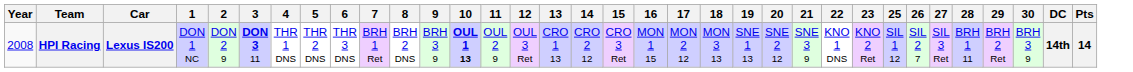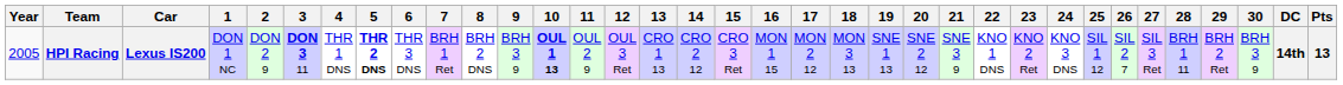+ column: 24 | KNO 3 DNS
HPI Racing | Year: 2008 -> 2005
HPI Racing | 5: normal -> bold
HPI Racing | Pts: 14 -> 13
